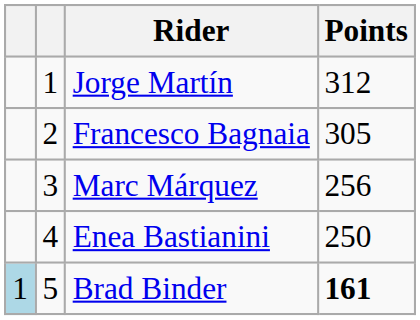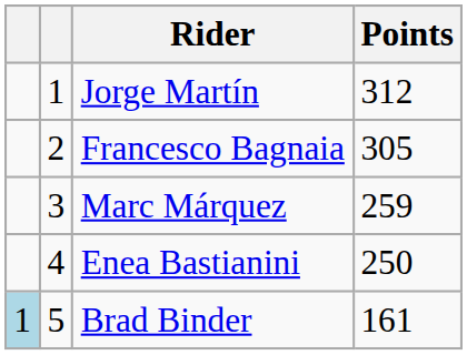Marc Márquez | Points: 256 -> 259
Brad Binder | Points: bold -> normal
